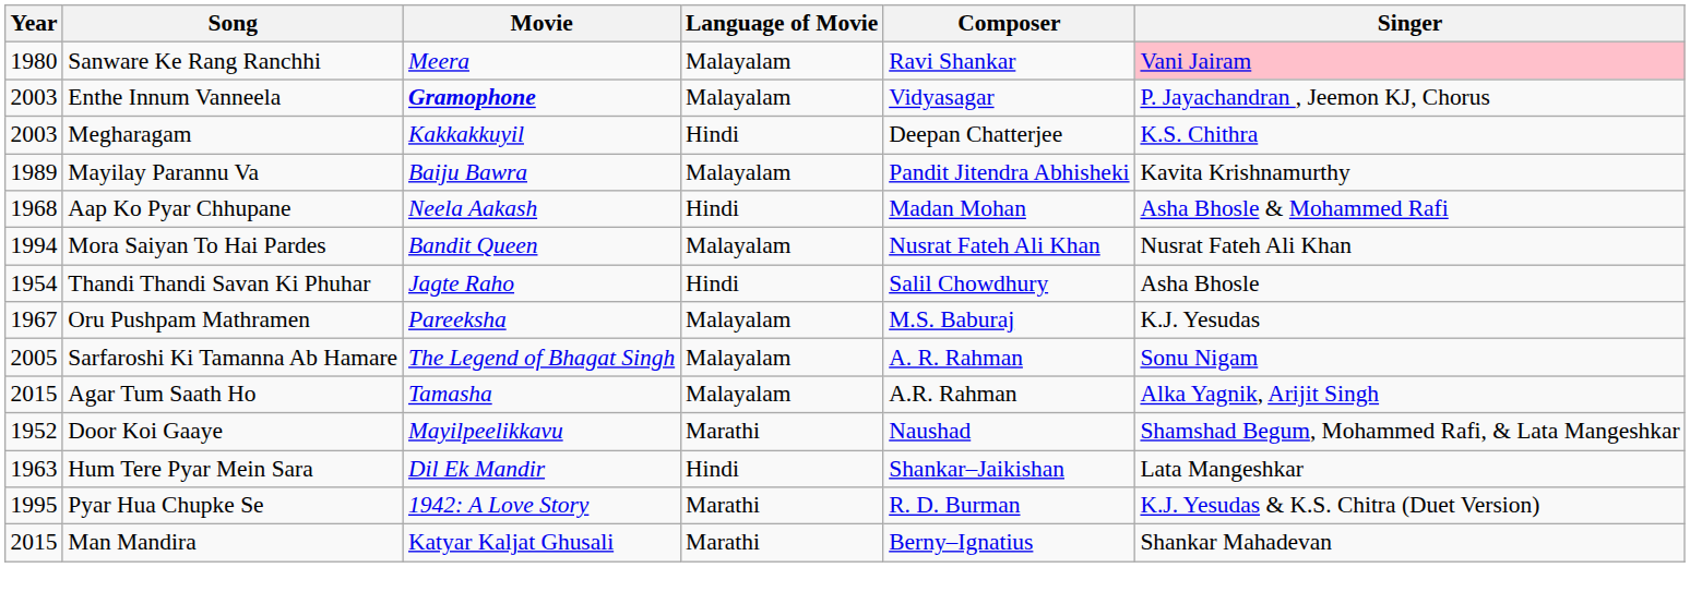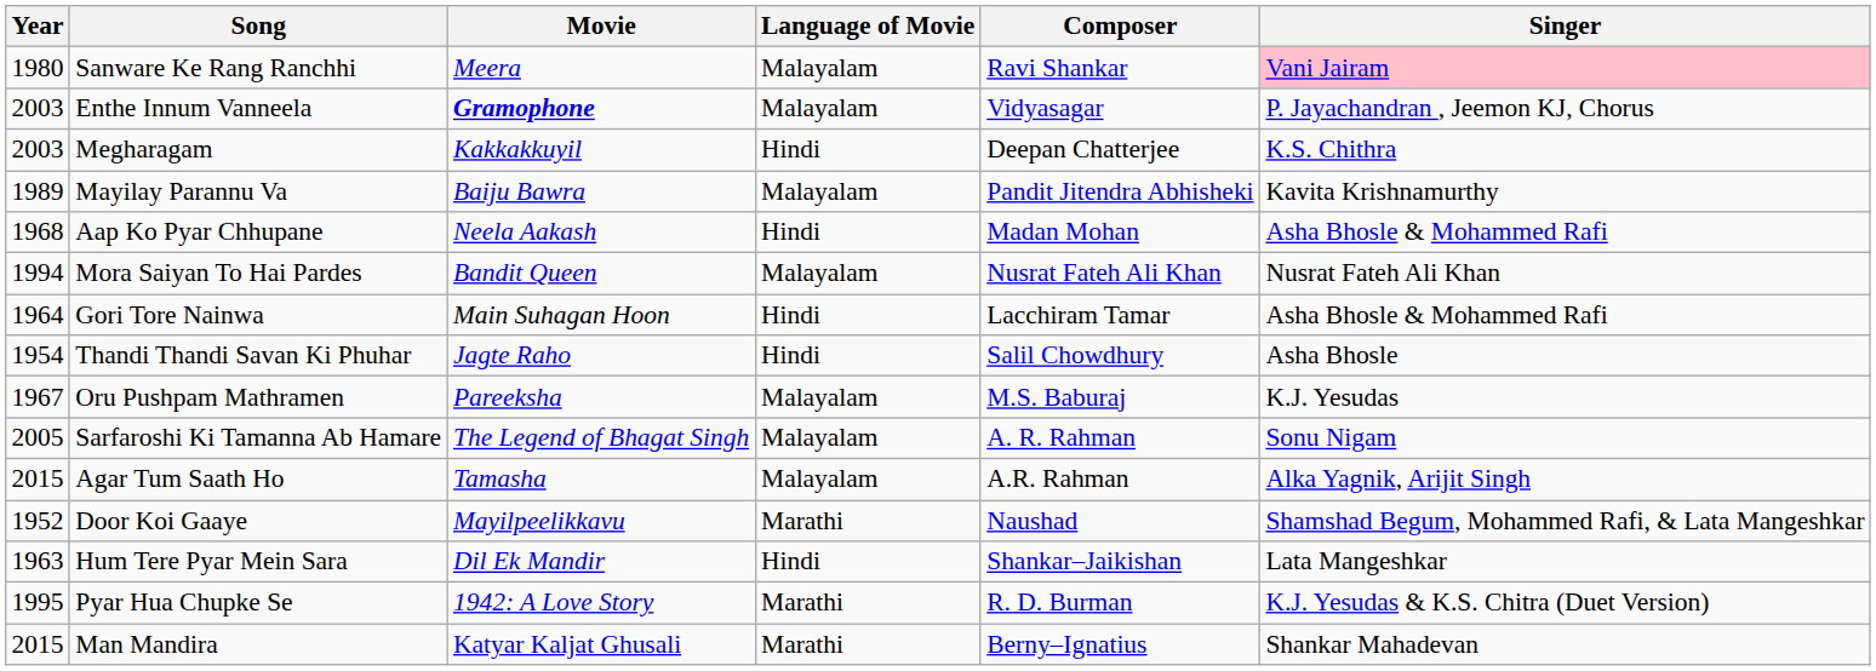+ row: 1964 | Gori Tore Nainwa | Main Suhagan Hoon | Hindi | Lacchiram Tamar | Asha Bhosle & Mohammed Rafi
